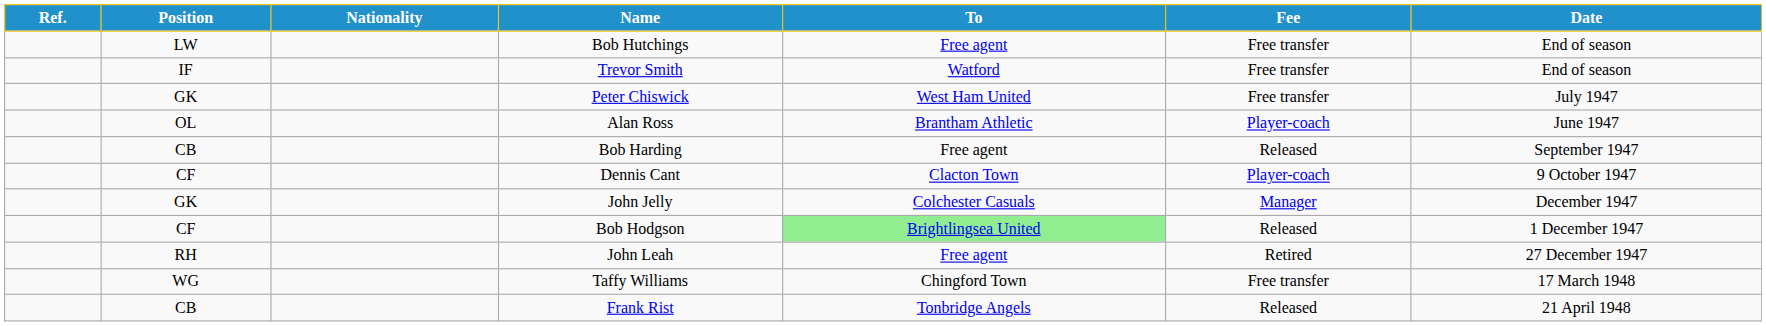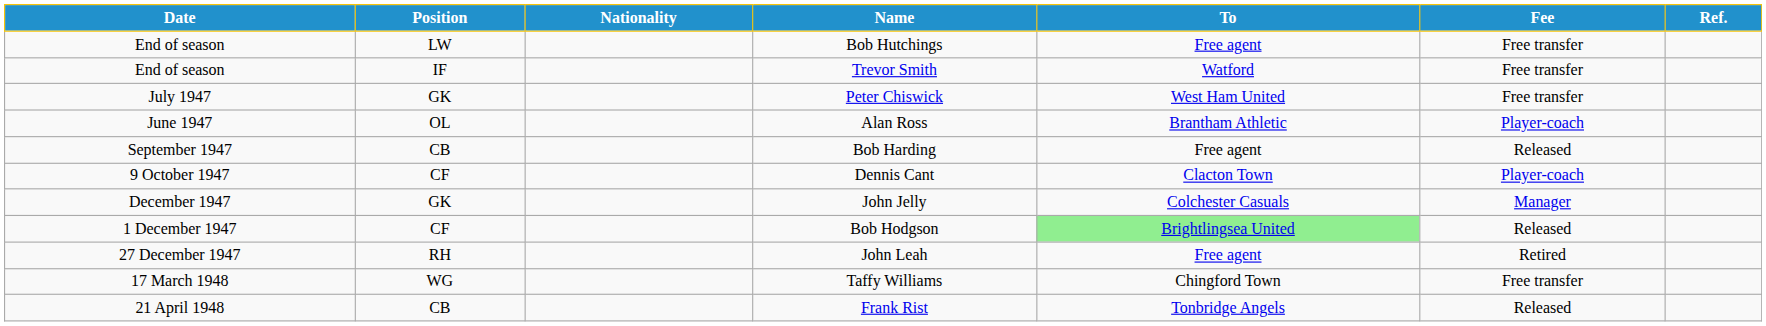columns swapped: Date <-> Ref.
